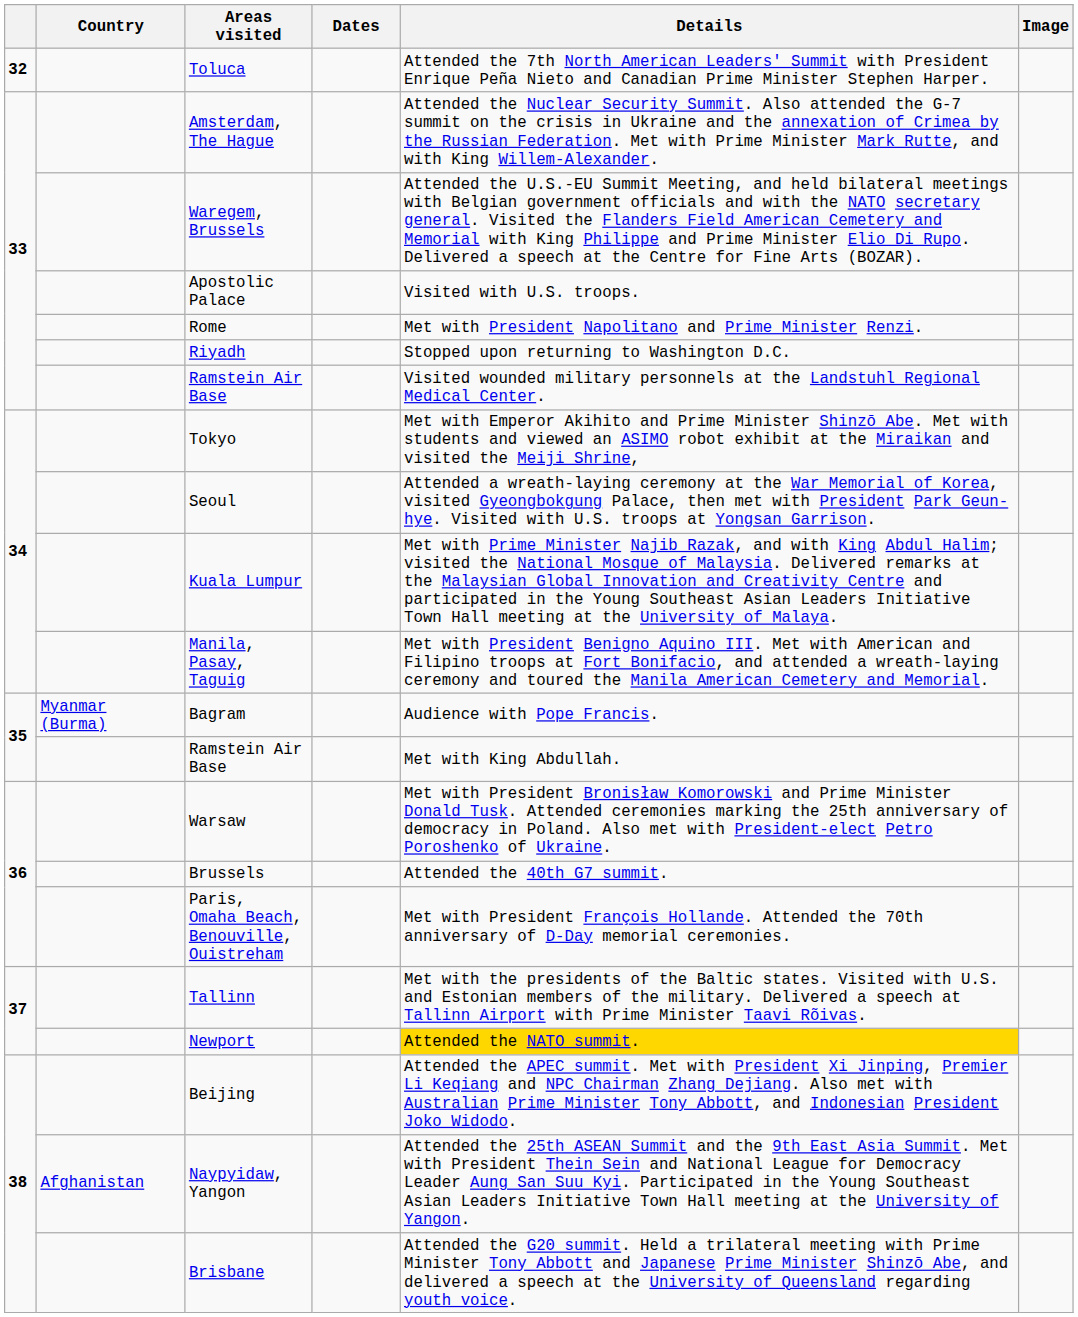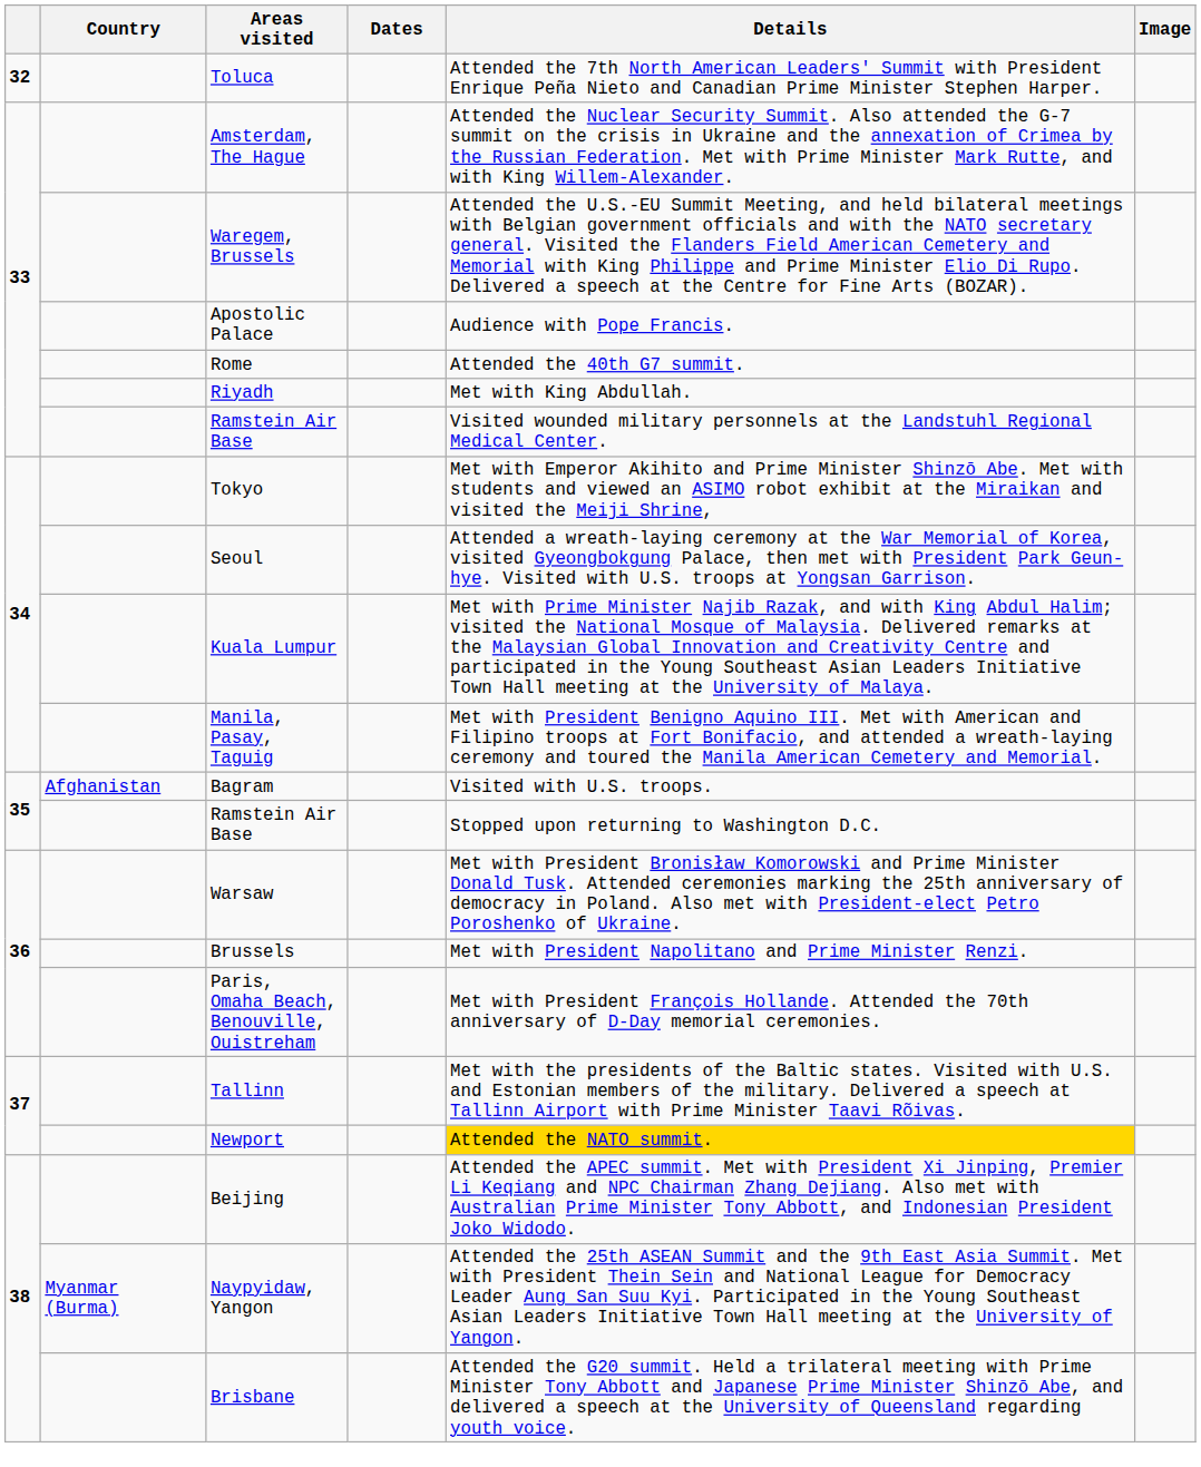Apostolic Palace | Details: Visited with U.S. troops. -> Audience with Pope Francis.
Rome | Details: Met with President Napolitano and Prime Minister Renzi. -> Attended the 40th G7 summit.
Riyadh | Details: Stopped upon returning to Washington D.C. -> Met with King Abdullah.
Bagram | Country: Myanmar (Burma) -> Afghanistan
Bagram | Details: Audience with Pope Francis. -> Visited with U.S. troops.
35 / Ramstein Air Base | Details: Met with King Abdullah. -> Stopped upon returning to Washington D.C.
Brussels | Details: Attended the 40th G7 summit. -> Met with President Napolitano and Prime Minister Renzi.
Naypyidaw, Yangon | Country: Afghanistan -> Myanmar (Burma)
